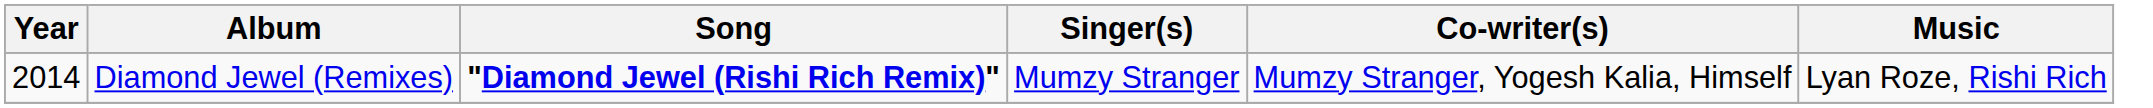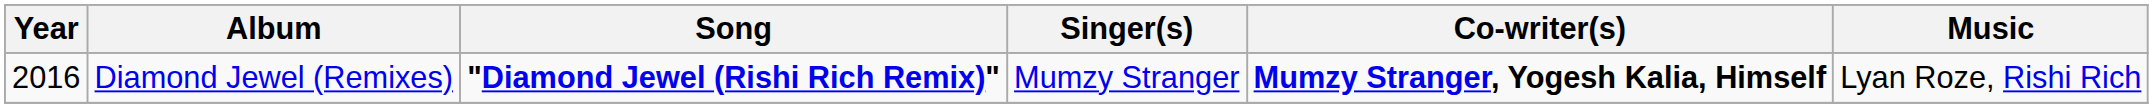Diamond Jewel (Remixes) | Year: 2014 -> 2016
Diamond Jewel (Remixes) | Co-writer(s): normal -> bold
